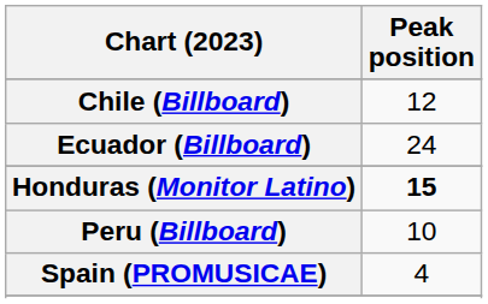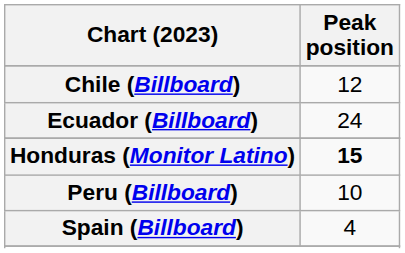- row: Spain (PROMUSICAE) | 4
+ row: Spain (Billboard) | 4
